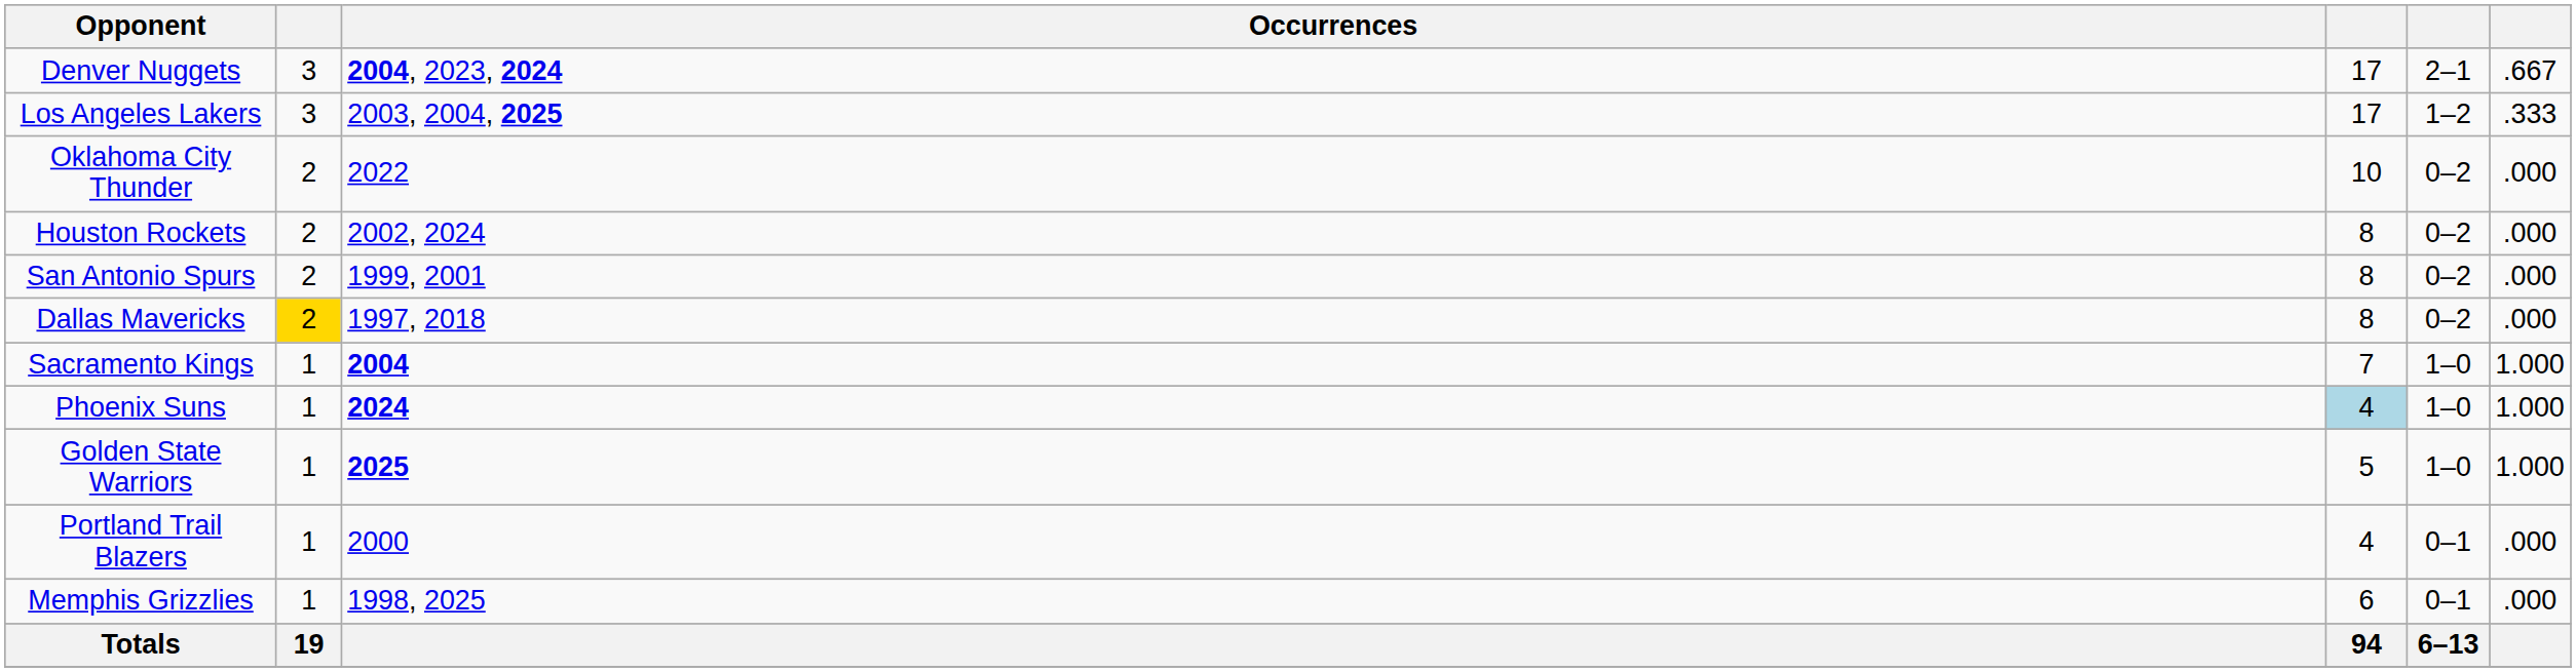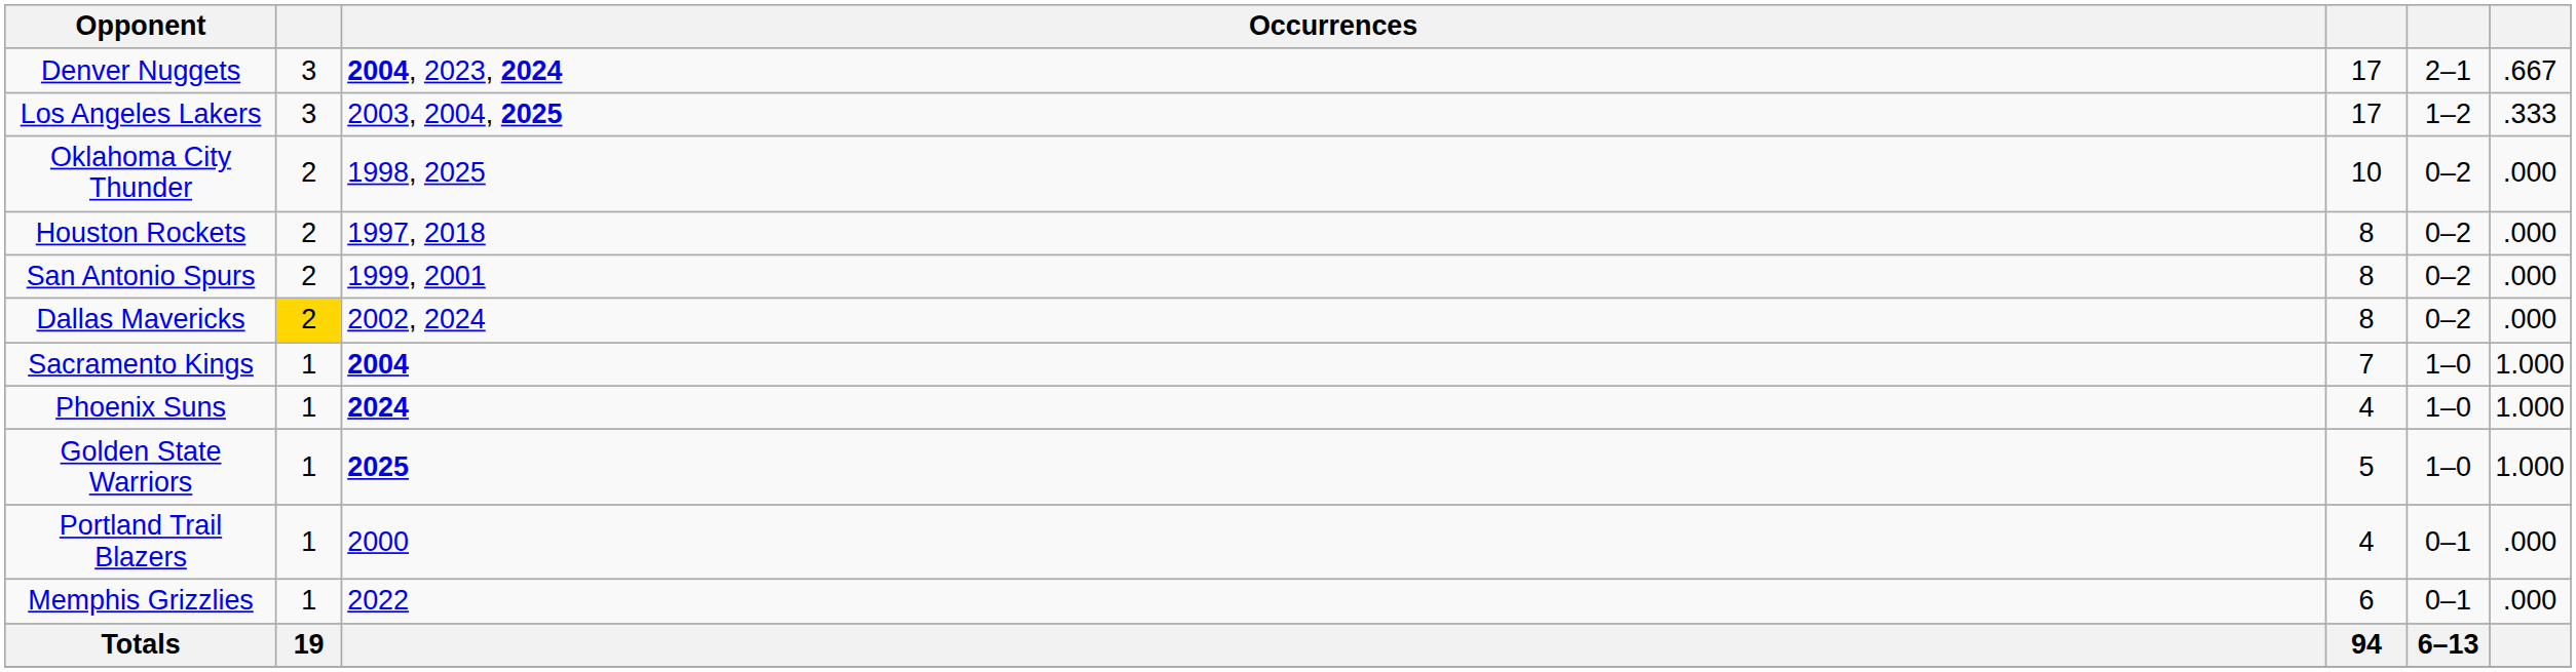Oklahoma City Thunder | Occurrences: 2022 -> 1998, 2025
Houston Rockets | Occurrences: 2002, 2024 -> 1997, 2018
Dallas Mavericks | Occurrences: 1997, 2018 -> 2002, 2024
Phoenix Suns | column 4: lightblue background -> no background
Memphis Grizzlies | Occurrences: 1998, 2025 -> 2022
